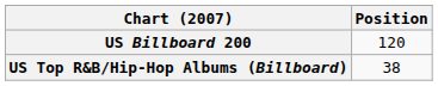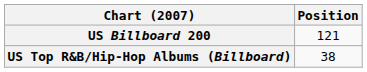US Billboard 200 | Position: 120 -> 121
